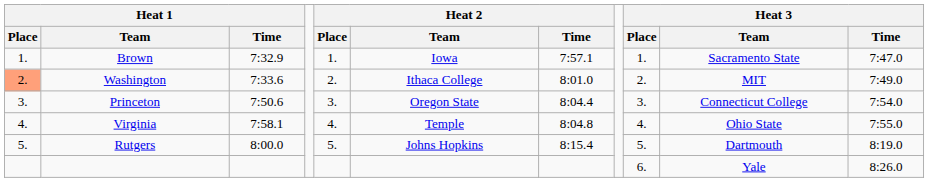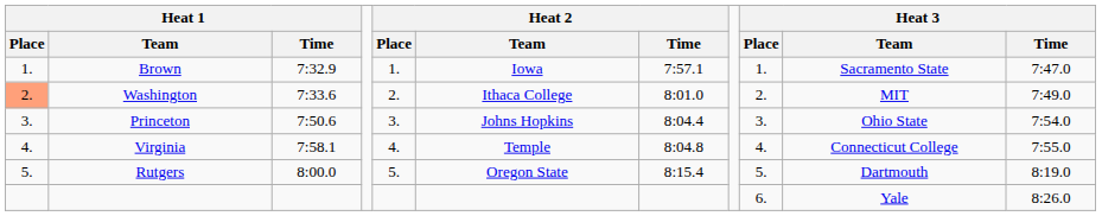Princeton | Heat 2 / Team: Oregon State -> Johns Hopkins
Princeton | Heat 3 / Team: Connecticut College -> Ohio State
Virginia | Heat 3 / Team: Ohio State -> Connecticut College
Rutgers | Heat 2 / Team: Johns Hopkins -> Oregon State
